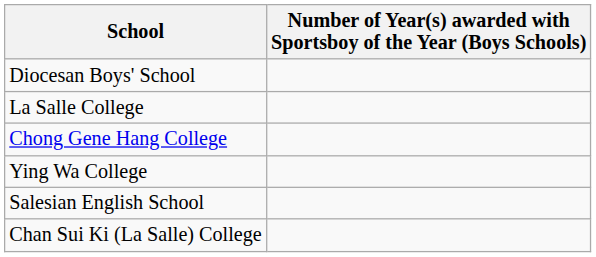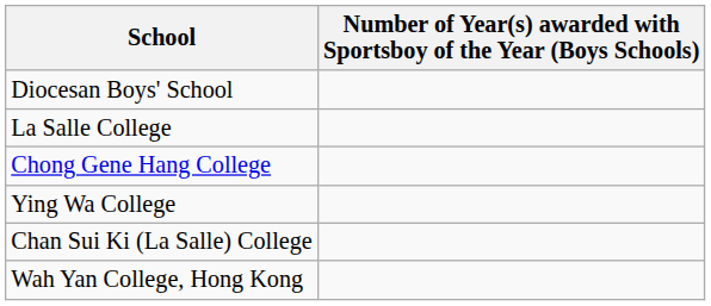- row: Salesian English School
+ row: Wah Yan College, Hong Kong
